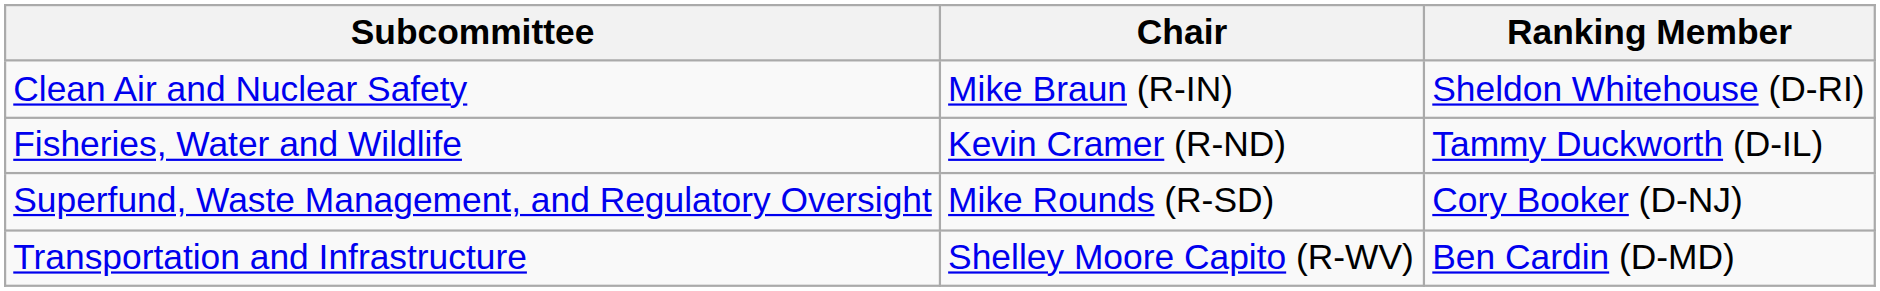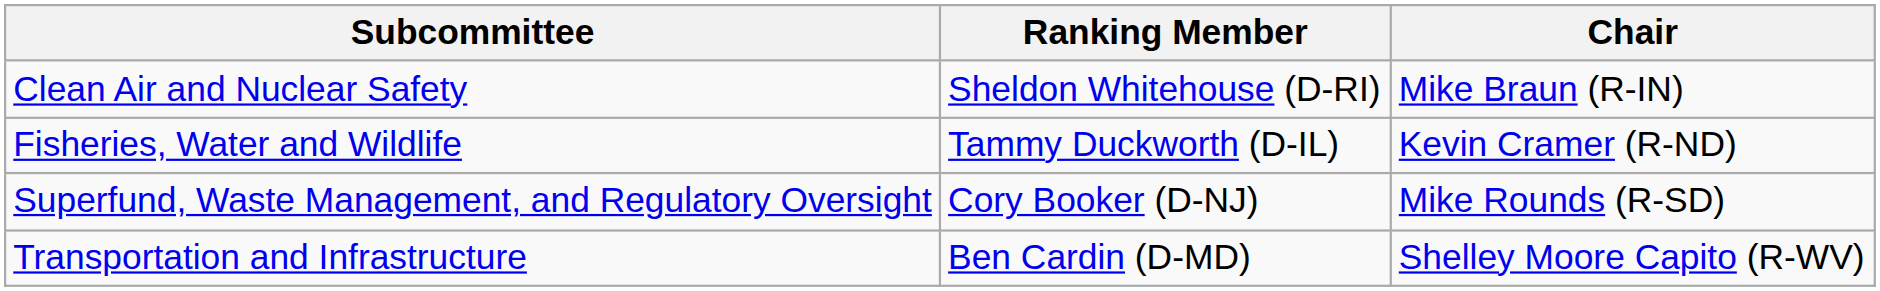columns swapped: Chair <-> Ranking Member
